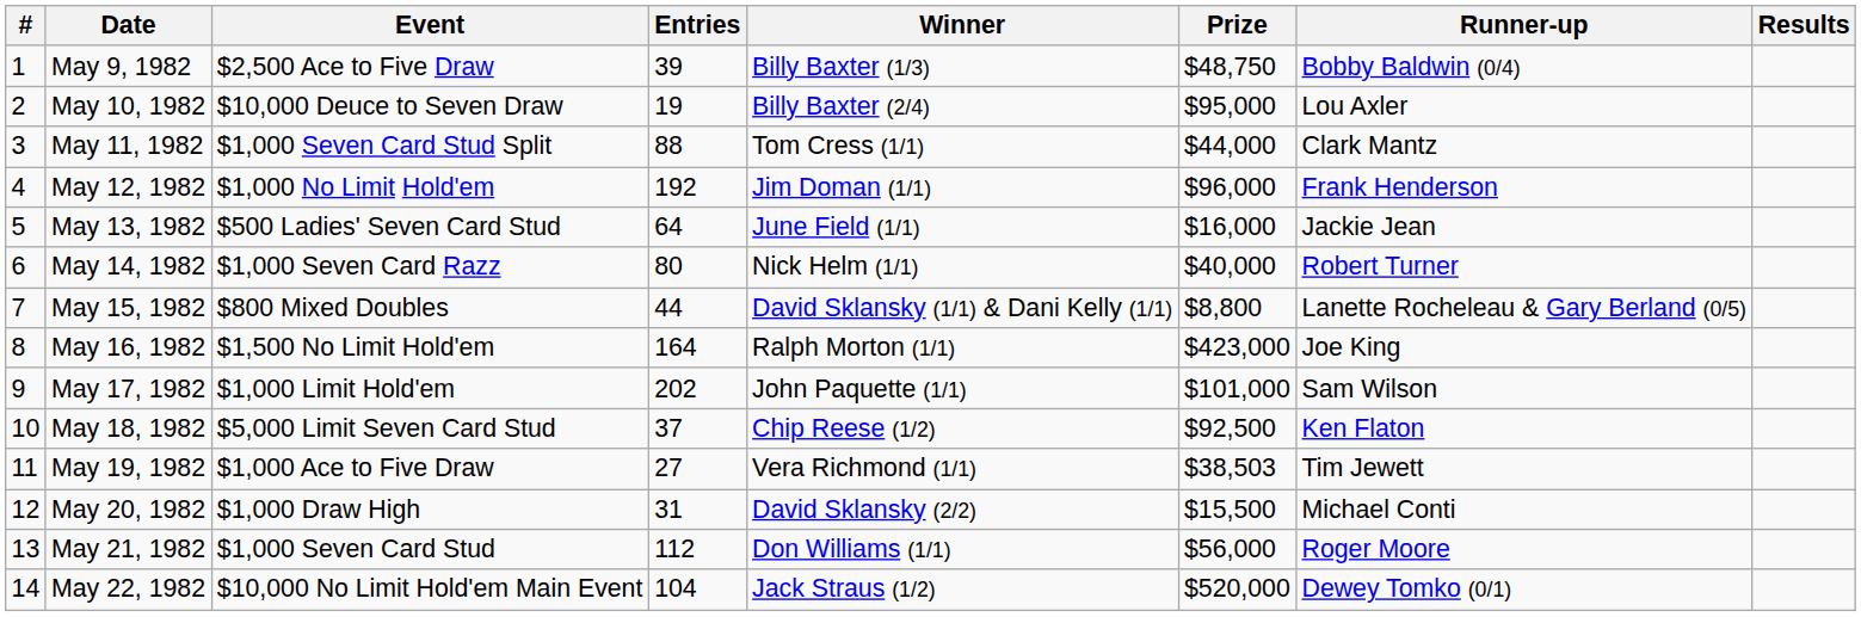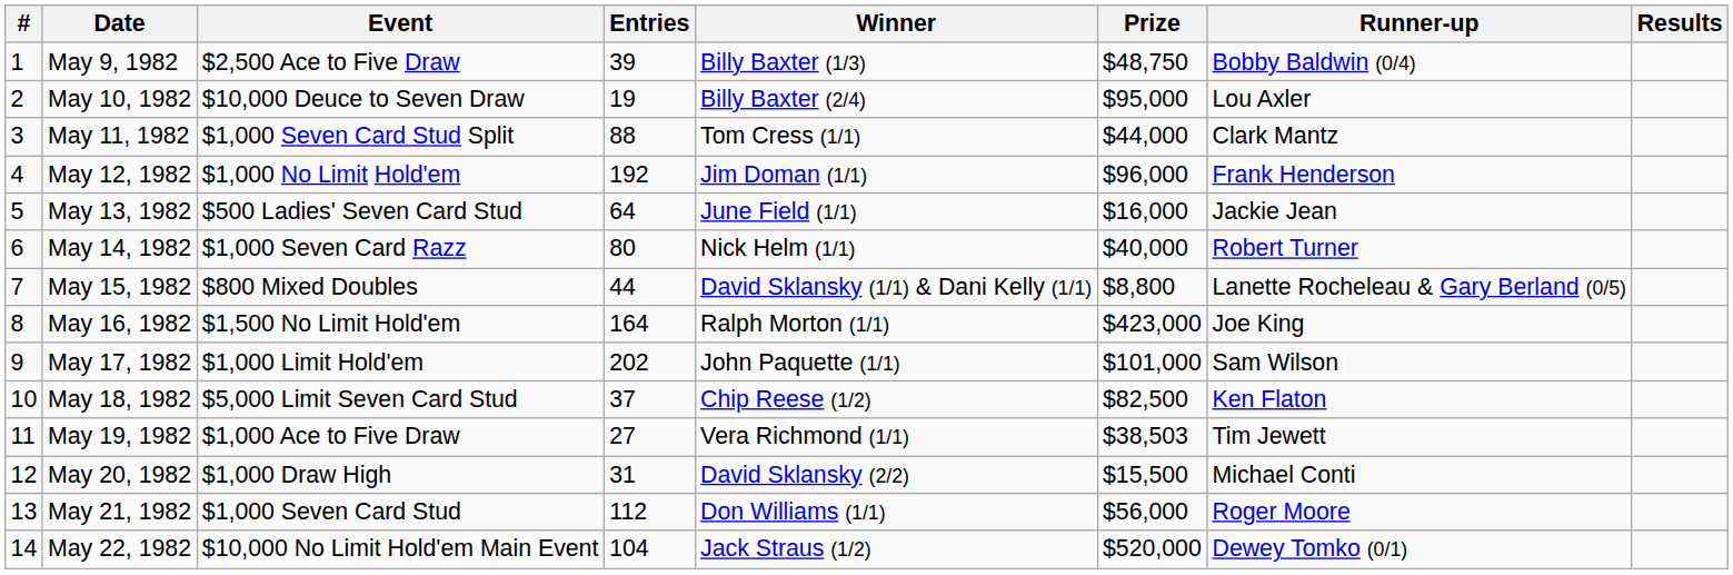May 18, 1982 | Prize: $92,500 -> $82,500
